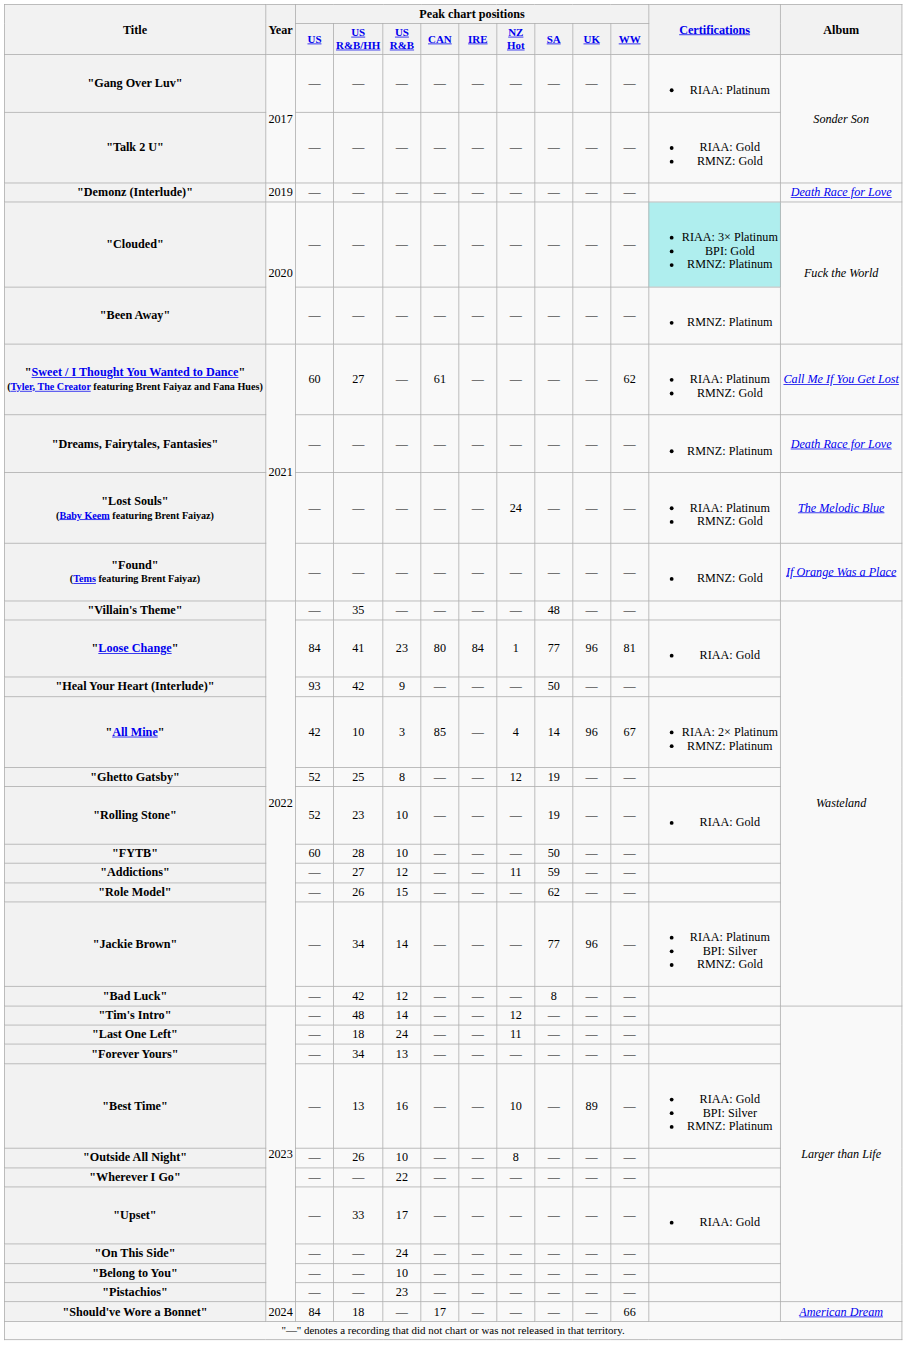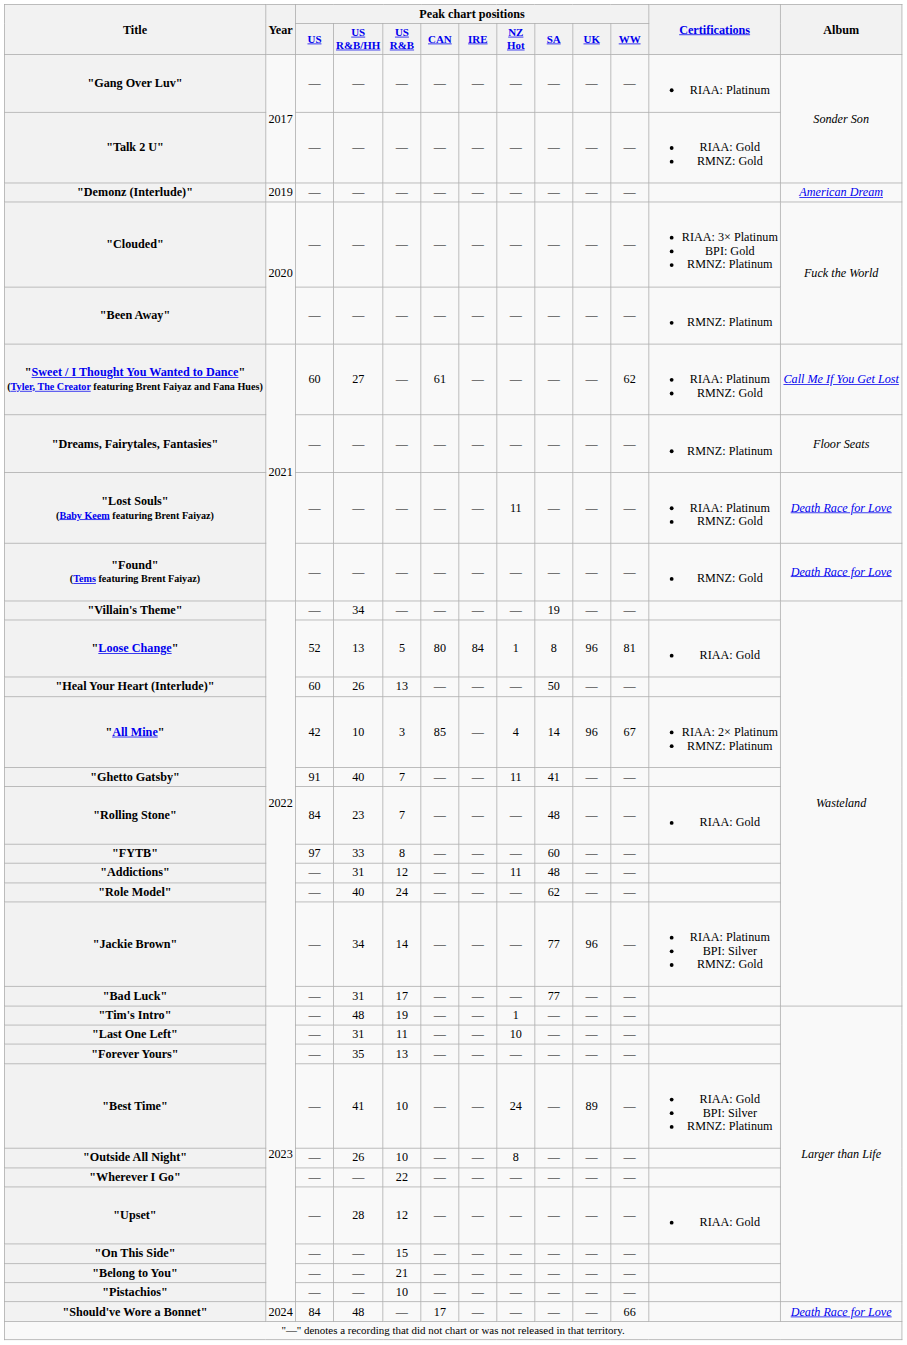"Demonz (Interlude)" | Album: Death Race for Love -> American Dream
"Clouded" | Certifications: paleturquoise background -> no background
"Dreams, Fairytales, Fantasies" | Album: Death Race for Love -> Floor Seats
"Lost Souls" (Baby Keem featuring Brent Faiyaz) | Peak chart positions / NZ Hot: 24 -> 11
"Lost Souls" (Baby Keem featuring Brent Faiyaz) | Album: The Melodic Blue -> Death Race for Love
"Found" (Tems featuring Brent Faiyaz) | Album: If Orange Was a Place -> Death Race for Love
"Villain's Theme" | Peak chart positions / US R&B/HH: 35 -> 34
"Villain's Theme" | Peak chart positions / SA: 48 -> 19
"Loose Change" | Peak chart positions / US: 84 -> 52
"Loose Change" | Peak chart positions / US R&B/HH: 41 -> 13
"Loose Change" | Peak chart positions / US R&B: 23 -> 5
"Loose Change" | Peak chart positions / SA: 77 -> 8
"Heal Your Heart (Interlude)" | Peak chart positions / US: 93 -> 60
"Heal Your Heart (Interlude)" | Peak chart positions / US R&B/HH: 42 -> 26
"Heal Your Heart (Interlude)" | Peak chart positions / US R&B: 9 -> 13
"Ghetto Gatsby" | Peak chart positions / US: 52 -> 91
"Ghetto Gatsby" | Peak chart positions / US R&B/HH: 25 -> 40
"Ghetto Gatsby" | Peak chart positions / US R&B: 8 -> 7
"Ghetto Gatsby" | Peak chart positions / NZ Hot: 12 -> 11
"Ghetto Gatsby" | Peak chart positions / SA: 19 -> 41
"Rolling Stone" | Peak chart positions / US: 52 -> 84
"Rolling Stone" | Peak chart positions / US R&B: 10 -> 7
"Rolling Stone" | Peak chart positions / SA: 19 -> 48
"FYTB" | Peak chart positions / US: 60 -> 97
"FYTB" | Peak chart positions / US R&B/HH: 28 -> 33
"FYTB" | Peak chart positions / US R&B: 10 -> 8
"FYTB" | Peak chart positions / SA: 50 -> 60
"Addictions" | Peak chart positions / US R&B/HH: 27 -> 31
"Addictions" | Peak chart positions / SA: 59 -> 48
"Role Model" | Peak chart positions / US R&B/HH: 26 -> 40
"Role Model" | Peak chart positions / US R&B: 15 -> 24
"Bad Luck" | Peak chart positions / US R&B/HH: 42 -> 31
"Bad Luck" | Peak chart positions / US R&B: 12 -> 17
"Bad Luck" | Peak chart positions / SA: 8 -> 77
"Tim's Intro" | Peak chart positions / US R&B: 14 -> 19
"Tim's Intro" | Peak chart positions / NZ Hot: 12 -> 1
"Last One Left" | Peak chart positions / US R&B/HH: 18 -> 31
"Last One Left" | Peak chart positions / US R&B: 24 -> 11
"Last One Left" | Peak chart positions / NZ Hot: 11 -> 10
"Forever Yours" | Peak chart positions / US R&B/HH: 34 -> 35
"Best Time" | Peak chart positions / US R&B/HH: 13 -> 41
"Best Time" | Peak chart positions / US R&B: 16 -> 10
"Best Time" | Peak chart positions / NZ Hot: 10 -> 24
"Upset" | Peak chart positions / US R&B/HH: 33 -> 28
"Upset" | Peak chart positions / US R&B: 17 -> 12
"On This Side" | Peak chart positions / US R&B: 24 -> 15
"Belong to You" | Peak chart positions / US R&B: 10 -> 21
"Pistachios" | Peak chart positions / US R&B: 23 -> 10
"Should've Wore a Bonnet" | Peak chart positions / US R&B/HH: 18 -> 48
"Should've Wore a Bonnet" | Album: American Dream -> Death Race for Love
